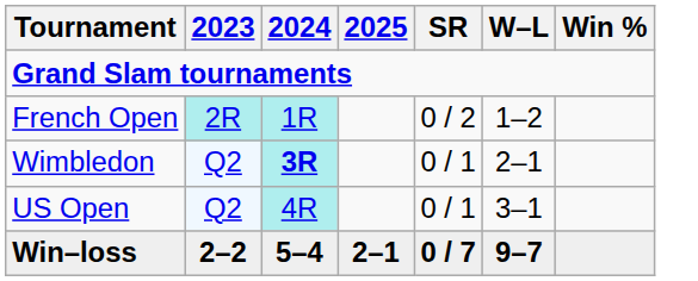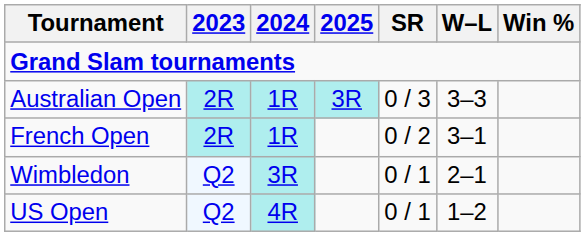+ row: Australian Open | 2R | 1R | 3R | 0 / 3 | 3–3
French Open | W–L: 1–2 -> 3–1
Wimbledon | 2024: bold -> normal
US Open | W–L: 3–1 -> 1–2
- row: Win–loss | 2–2 | 5–4 | 2–1 | 0 / 7 | 9–7
